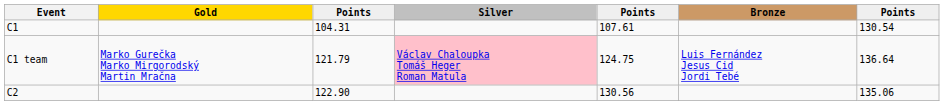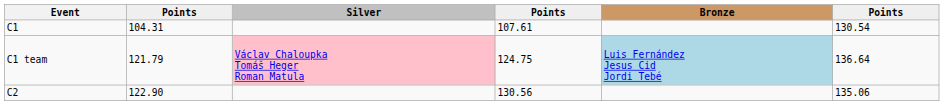- column: Gold | Marko Gurečka Marko Mirgorodský Martin Mračna
C1 team | Bronze: no background -> lightblue background
